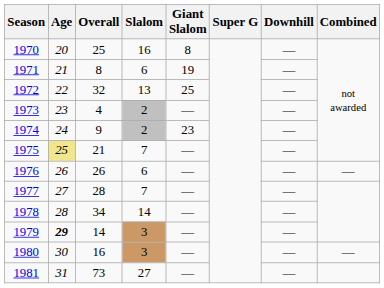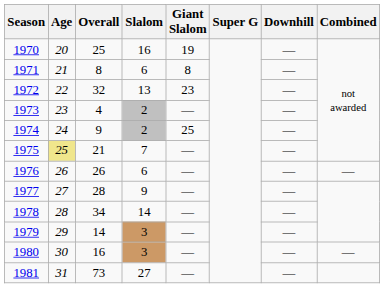1970 | Giant Slalom: 8 -> 19
1971 | Giant Slalom: 19 -> 8
1972 | Giant Slalom: 25 -> 23
1974 | Giant Slalom: 23 -> 25
1977 | Slalom: 7 -> 9
1979 | Age: bold -> normal
